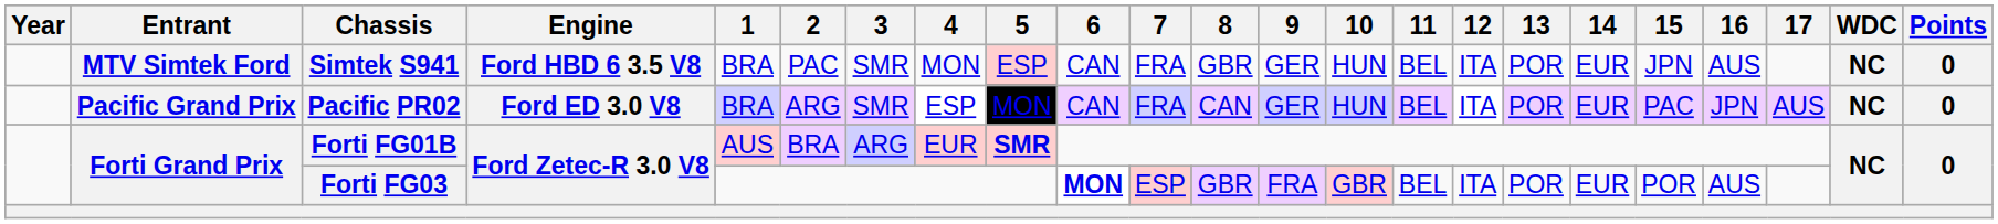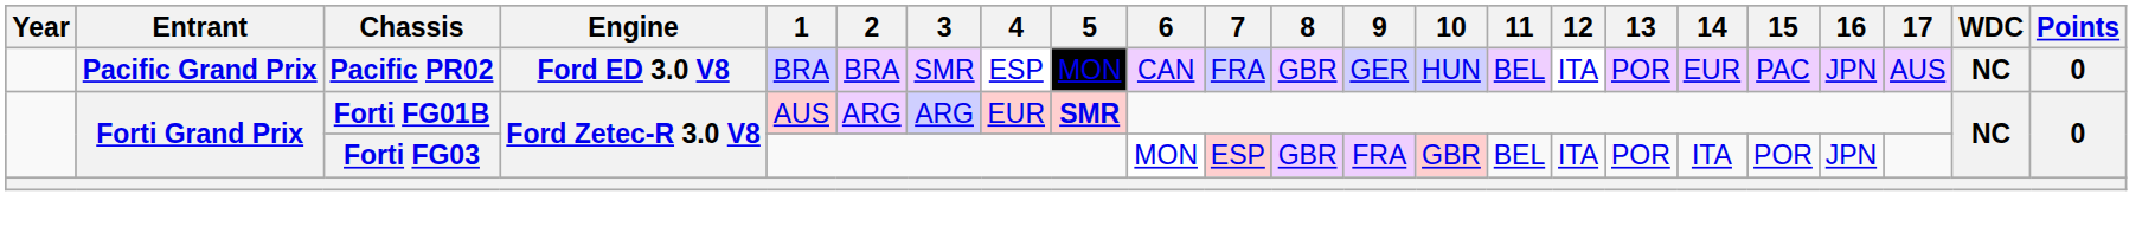- row: MTV Simtek Ford | Simtek S941 | Ford HBD 6 3.5 V8 | BRA | PAC | SMR | MON | ESP | CAN | FRA | GBR | GER | HUN | BEL | ITA | POR | EUR | JPN | AUS | NC | 0
Pacific PR02 | 2: ARG -> BRA
Pacific PR02 | 8: CAN -> GBR
Forti FG01B | 2: BRA -> ARG
Forti FG03 | 6: bold -> normal
Forti FG03 | 14: EUR -> ITA
Forti FG03 | 16: AUS -> JPN
